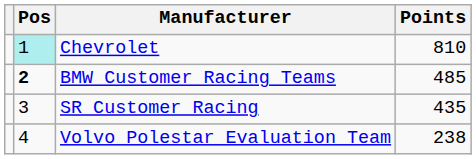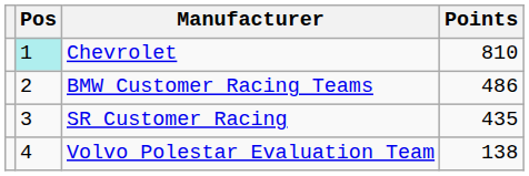BMW Customer Racing Teams | Pos: bold -> normal
BMW Customer Racing Teams | Points: 485 -> 486
Volvo Polestar Evaluation Team | Points: 238 -> 138
